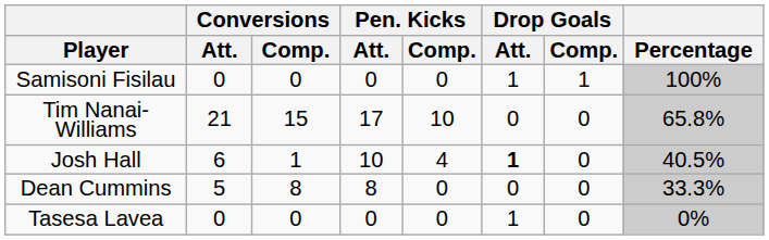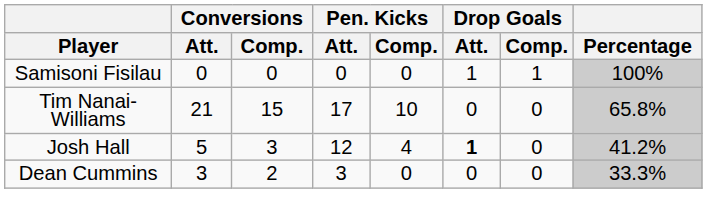Josh Hall | Conversions / Att.: 6 -> 5
Josh Hall | Conversions / Comp.: 1 -> 3
Josh Hall | Pen. Kicks / Att.: 10 -> 12
Josh Hall | Percentage: 40.5% -> 41.2%
Dean Cummins | Conversions / Att.: 5 -> 3
Dean Cummins | Conversions / Comp.: 8 -> 2
Dean Cummins | Pen. Kicks / Att.: 8 -> 3
- row: Tasesa Lavea | 0 | 0 | 0 | 0 | 1 | 0 | 0%
